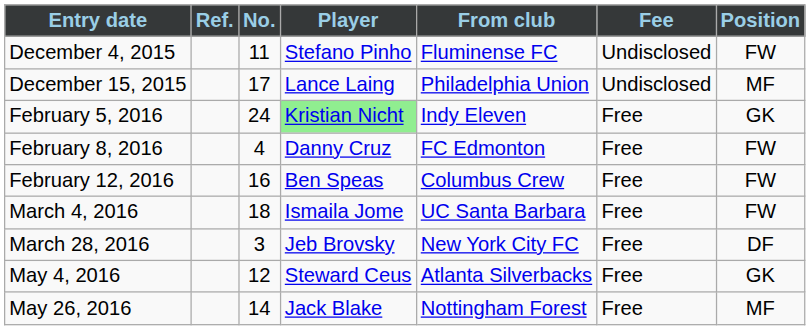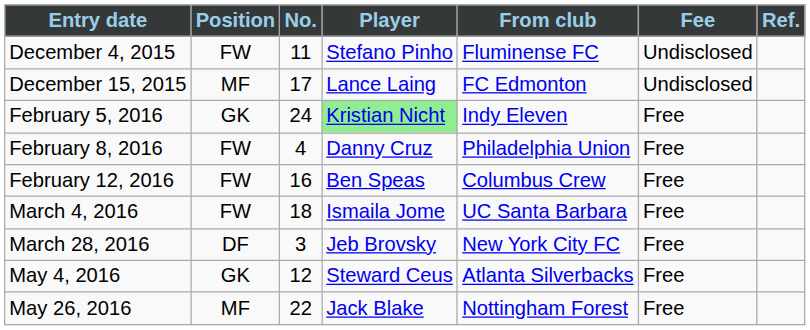columns swapped: Position <-> Ref.
December 15, 2015 | From club: Philadelphia Union -> FC Edmonton
February 8, 2016 | From club: FC Edmonton -> Philadelphia Union
May 26, 2016 | No.: 14 -> 22
